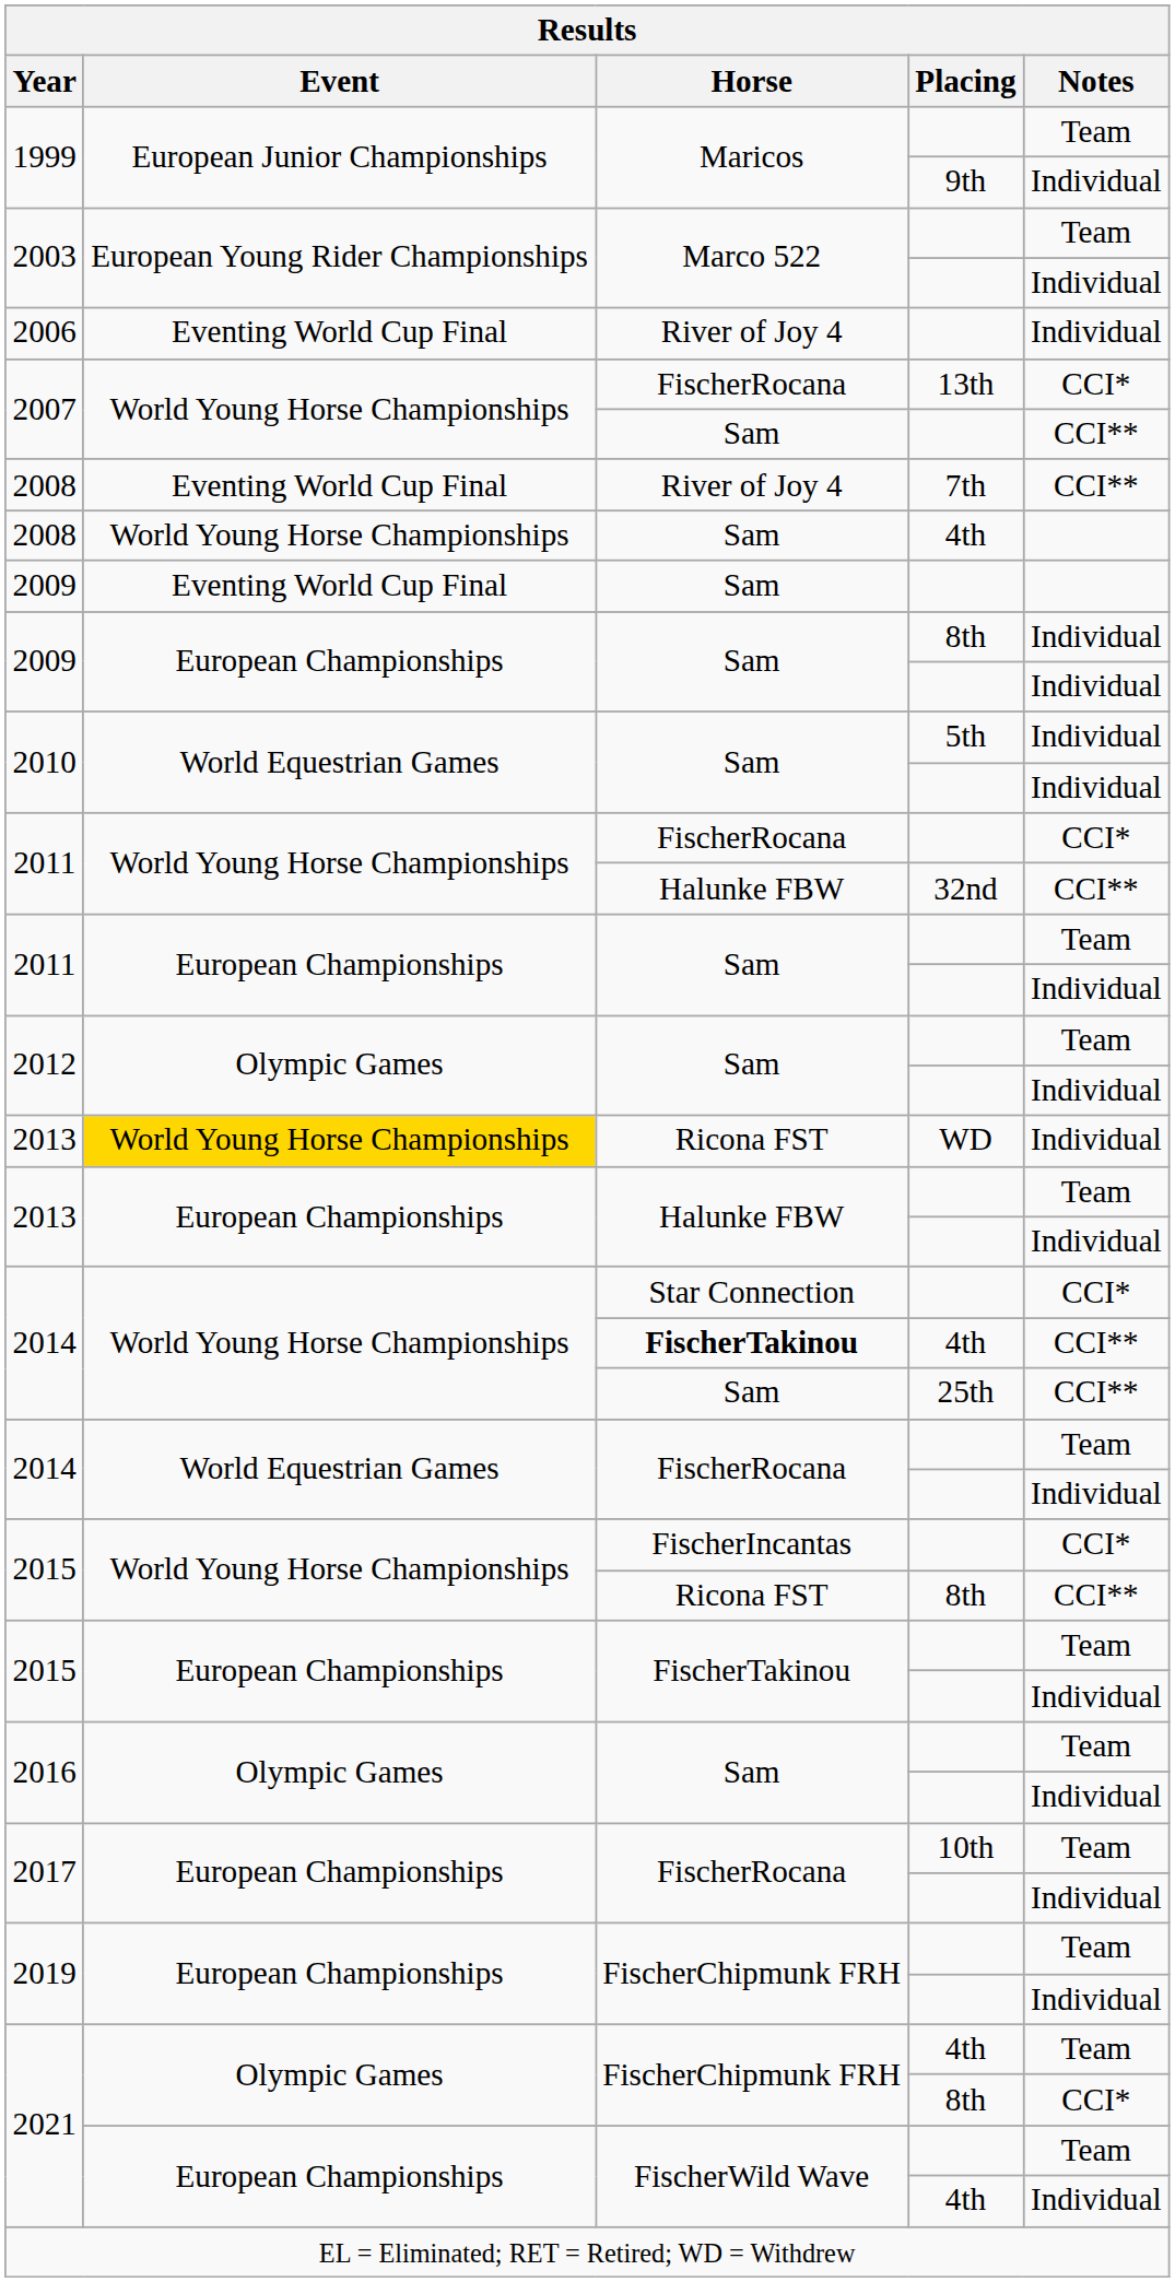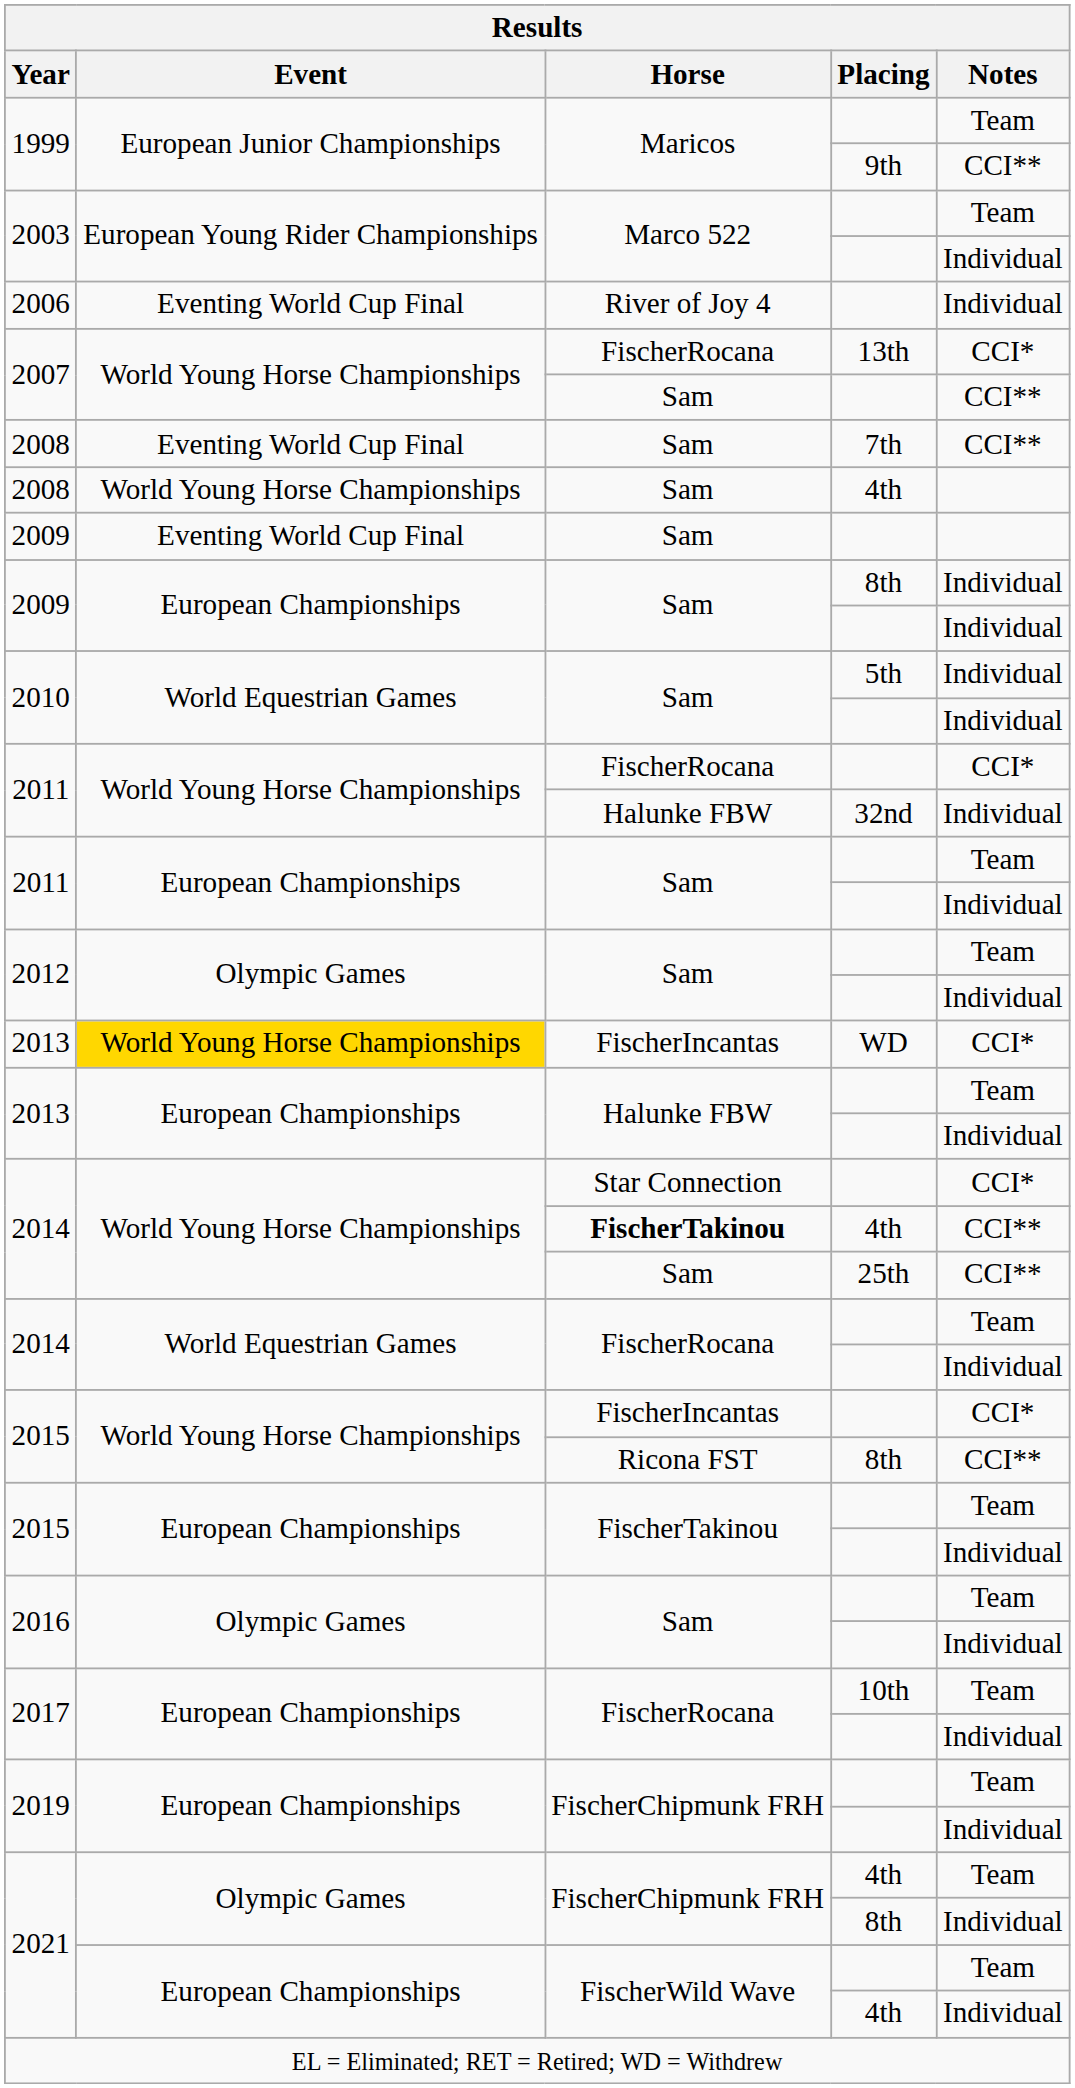1999 / 9th | Notes: Individual -> CCI**
2008 / 7th | Horse: River of Joy 4 -> Sam
2011 / 32nd | Notes: CCI** -> Individual
2013 / WD | Horse: Ricona FST -> FischerIncantas
2013 / WD | Notes: Individual -> CCI*
2021 / 8th | Notes: CCI* -> Individual
